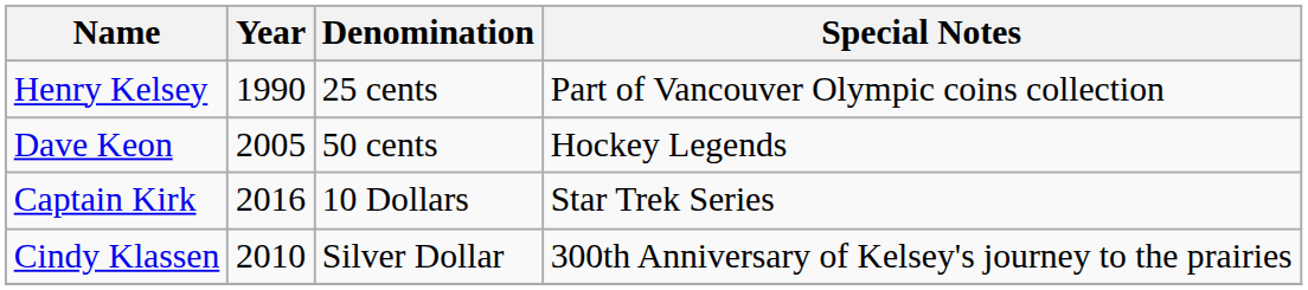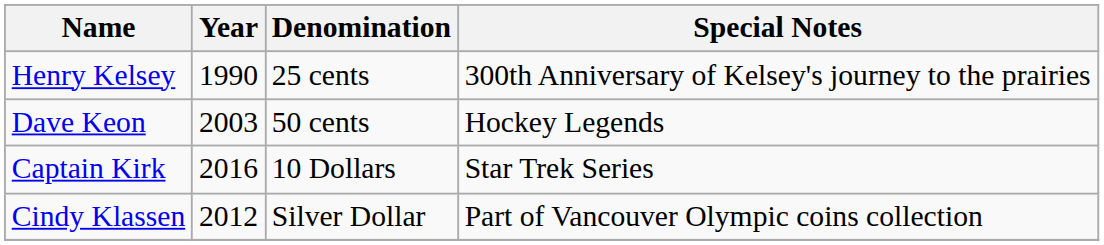Henry Kelsey | Special Notes: Part of Vancouver Olympic coins collection -> 300th Anniversary of Kelsey's journey to the prairies
Dave Keon | Year: 2005 -> 2003
Cindy Klassen | Year: 2010 -> 2012
Cindy Klassen | Special Notes: 300th Anniversary of Kelsey's journey to the prairies -> Part of Vancouver Olympic coins collection
